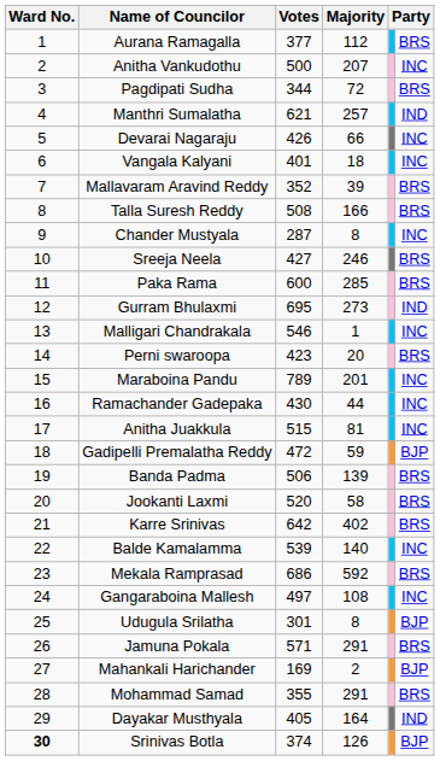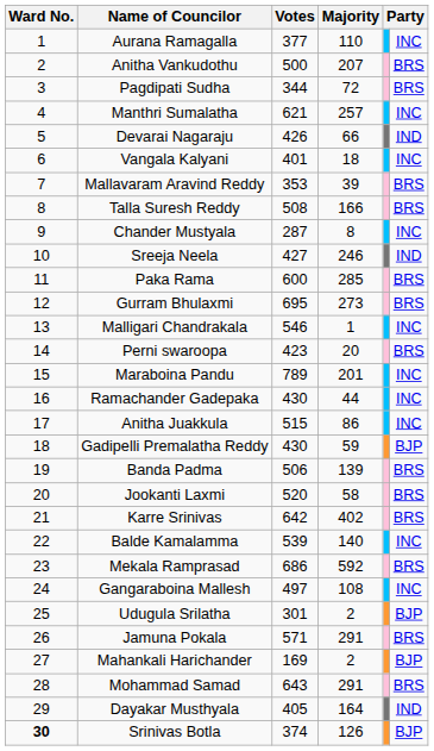Aurana Ramagalla | Majority: 112 -> 110
Aurana Ramagalla | column 6: BRS -> INC
Anitha Vankudothu | column 6: INC -> BRS
Manthri Sumalatha | column 6: IND -> INC
Devarai Nagaraju | column 6: INC -> IND
Mallavaram Aravind Reddy | Votes: 352 -> 353
Sreeja Neela | column 6: BRS -> IND
Gurram Bhulaxmi | column 6: IND -> BRS
Anitha Juakkula | Majority: 81 -> 86
Gadipelli Premalatha Reddy | Votes: 472 -> 430
Udugula Srilatha | Majority: 8 -> 2
Mohammad Samad | Votes: 355 -> 643
